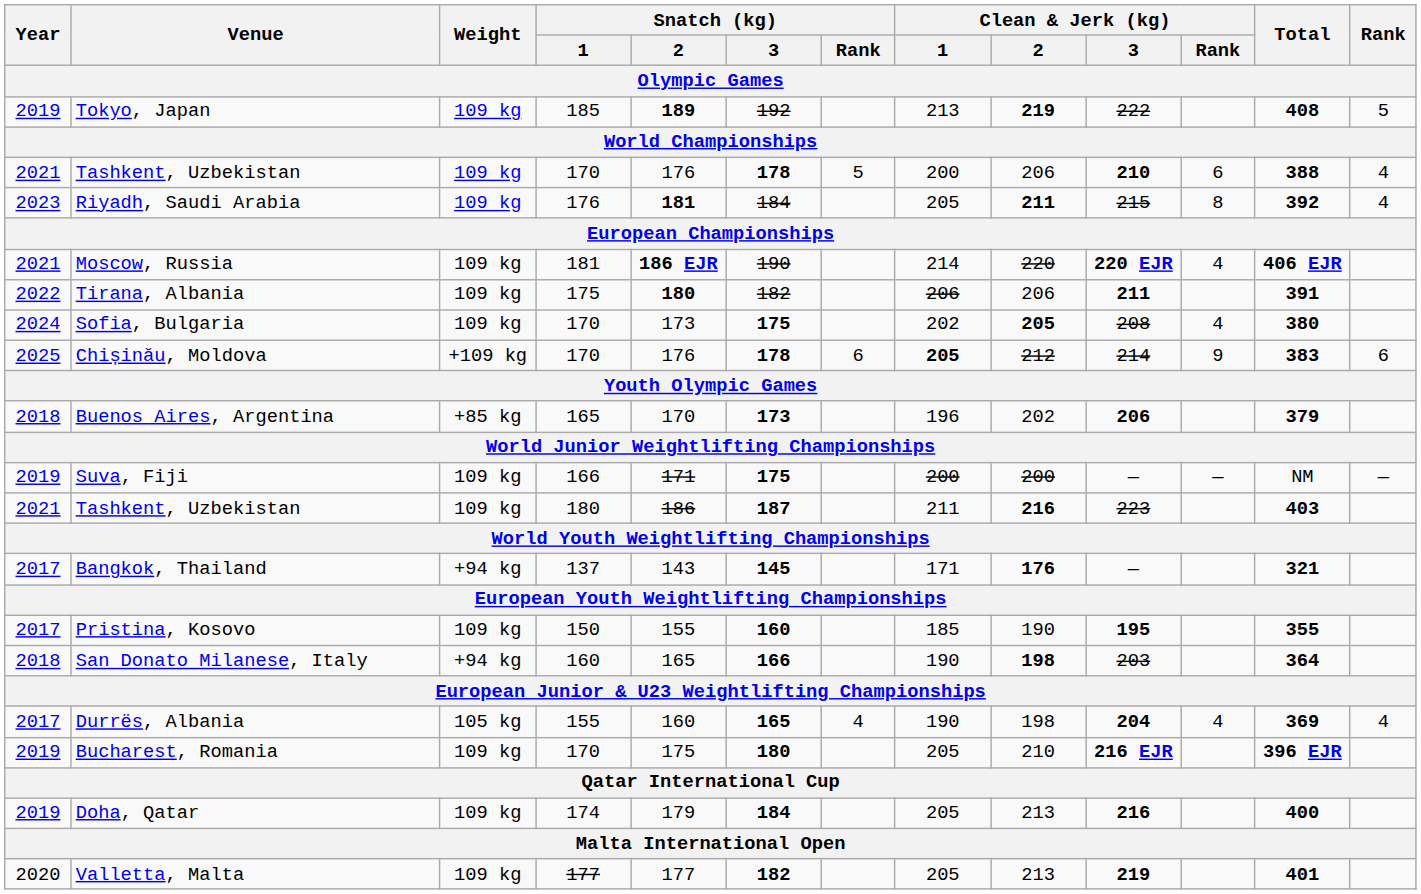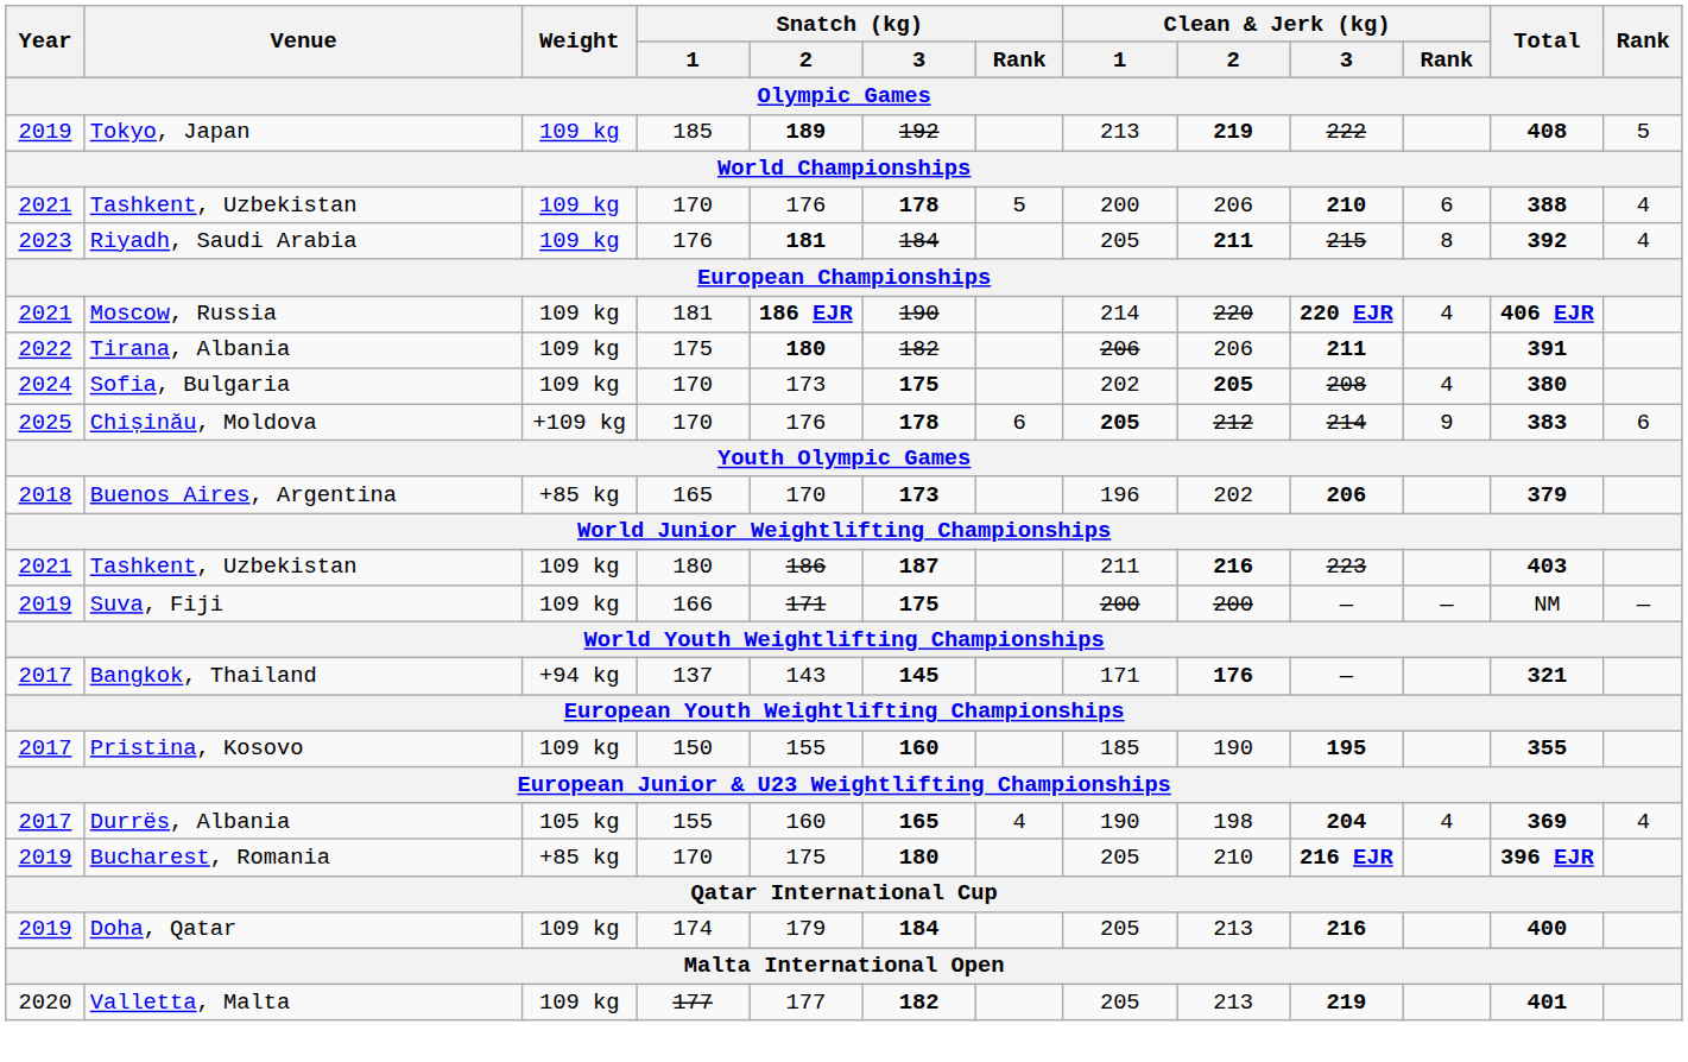rows swapped: Suva, Fiji <-> Tashkent, Uzbekistan / 180
- row: 2018 | San Donato Milanese, Italy | +94 kg | 160 | 165 | 166 | 190 | 198 | 203 | 364
Bucharest, Romania | Weight: 109 kg -> +85 kg
